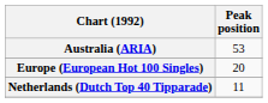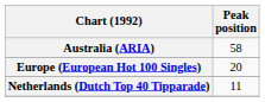Australia (ARIA) | Peak position: 53 -> 58
